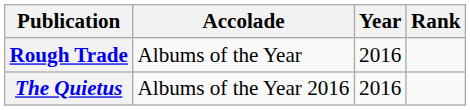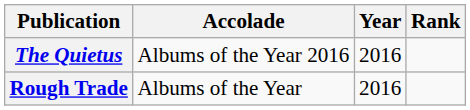rows swapped: The Quietus <-> Rough Trade
